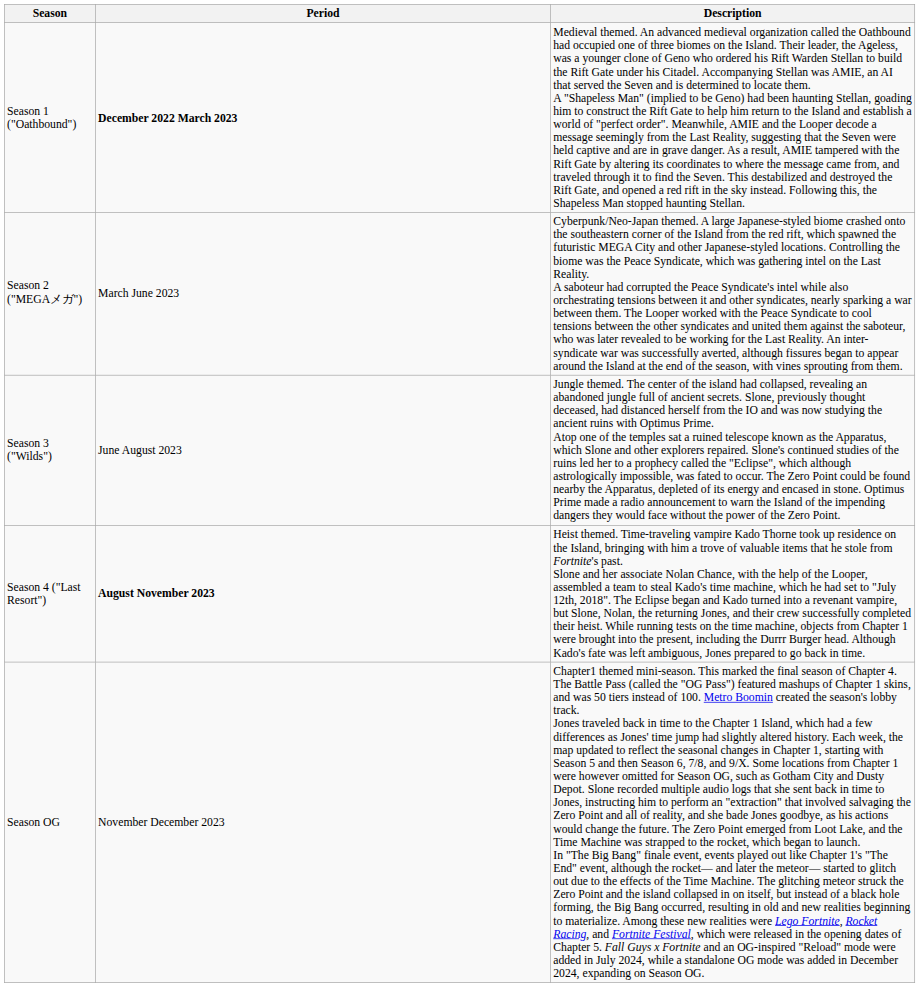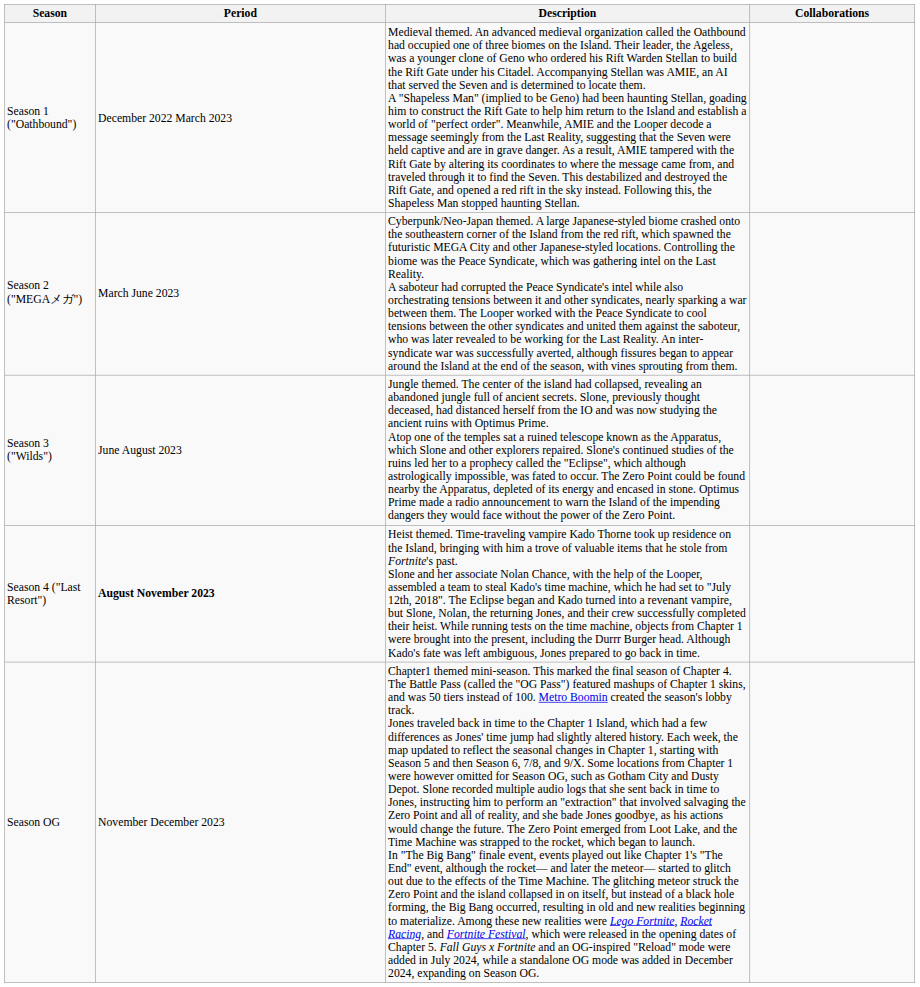+ column: Collaborations
Season 1 ("Oathbound") | Period: bold -> normal
